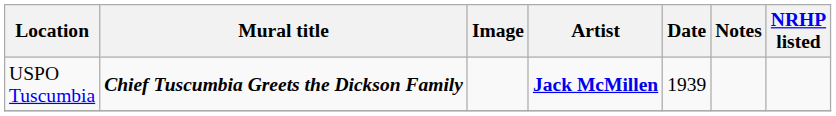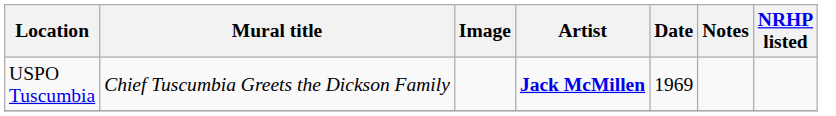USPO Tuscumbia | Mural title: bold -> normal
USPO Tuscumbia | Date: 1939 -> 1969
